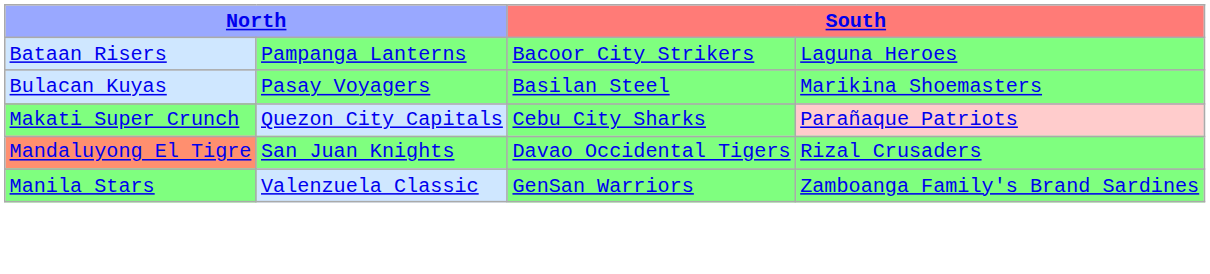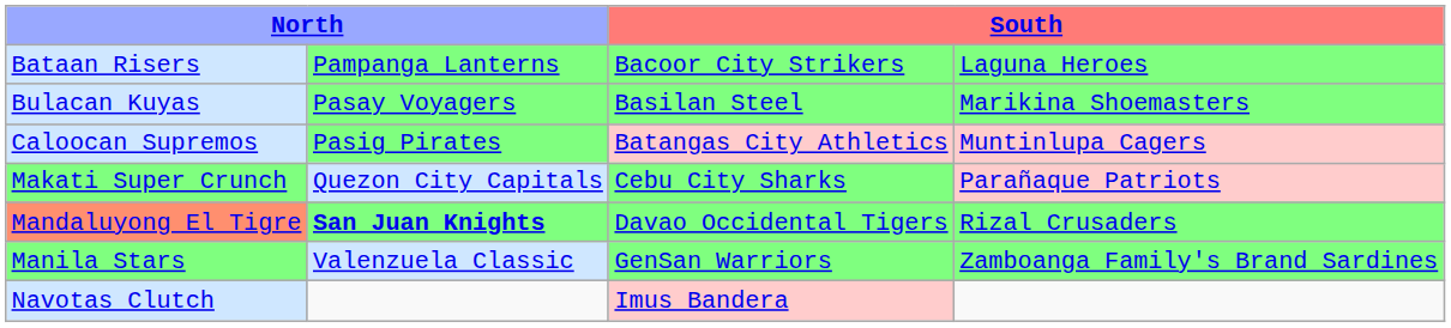+ row: Caloocan Supremos | Pasig Pirates | Batangas City Athletics | Muntinlupa Cagers
Mandaluyong El Tigre | column 2: normal -> bold
+ row: Navotas Clutch | Imus Bandera
